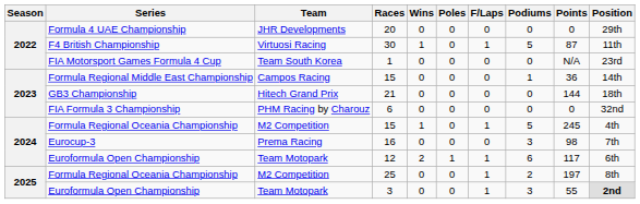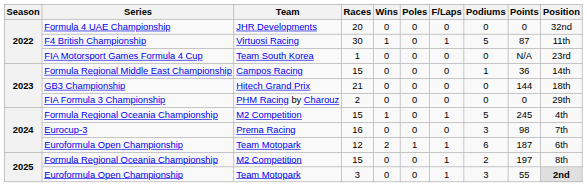Formula 4 UAE Championship | Position: 29th -> 32nd
FIA Formula 3 Championship | Races: 6 -> 2
FIA Formula 3 Championship | Position: 32nd -> 29th
2024 / Euroformula Open Championship | Points: 117 -> 187
2025 / Formula Regional Oceania Championship | Races: 25 -> 15
